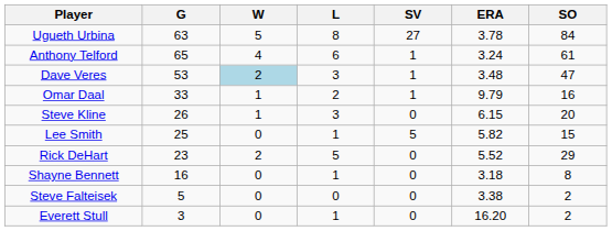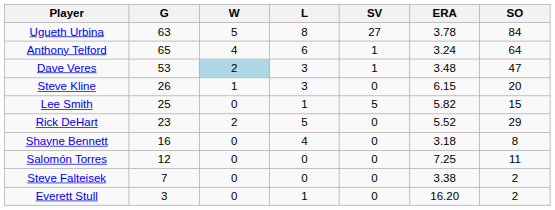Anthony Telford | SO: 61 -> 64
- row: Omar Daal | 33 | 1 | 2 | 1 | 9.79 | 16
Shayne Bennett | L: 1 -> 4
+ row: Salomón Torres | 12 | 0 | 0 | 0 | 7.25 | 11
Steve Falteisek | G: 5 -> 7
